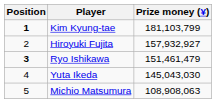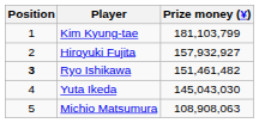Kim Kyung-tae | Position: bold -> normal
Ryo Ishikawa | Prize money (¥): 151,461,479 -> 151,461,482
